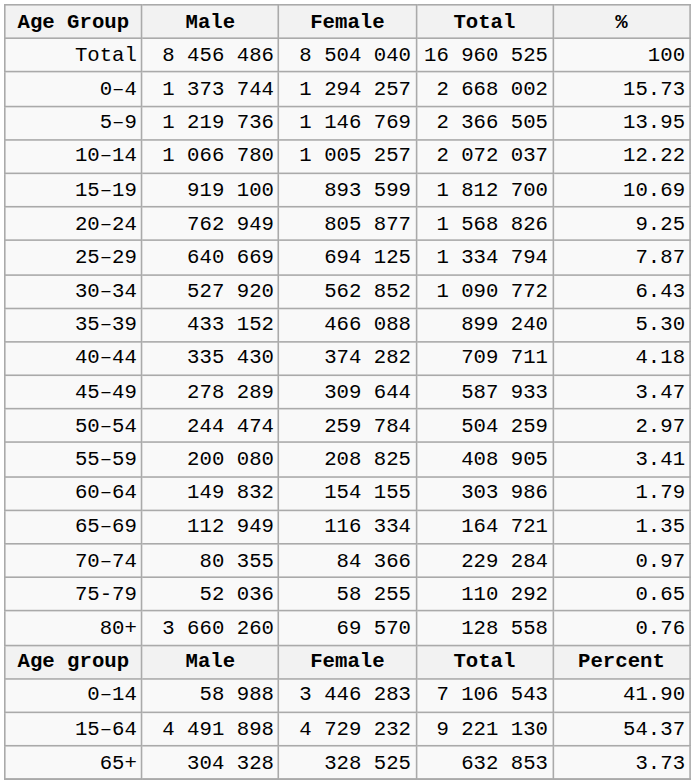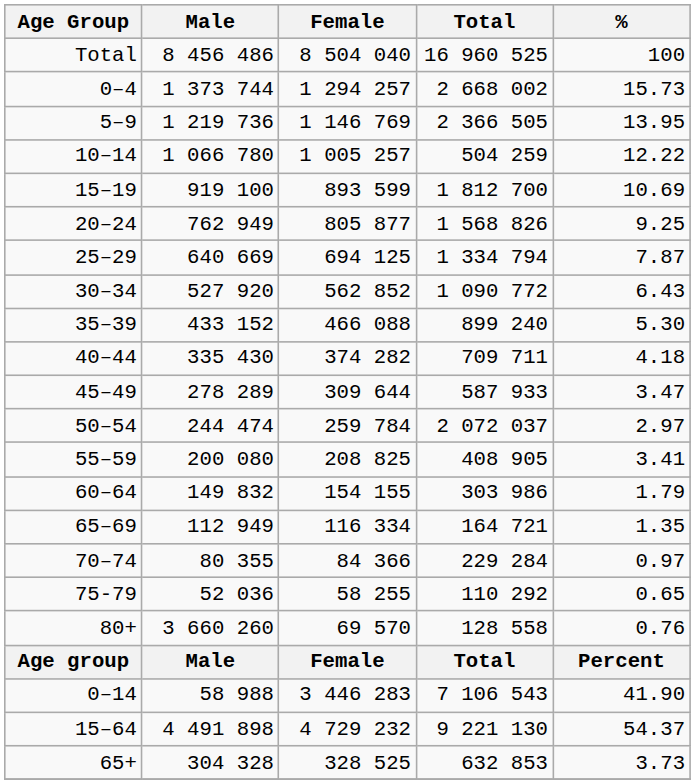10–14 | Total: 2 072 037 -> 504 259
50–54 | Total: 504 259 -> 2 072 037
